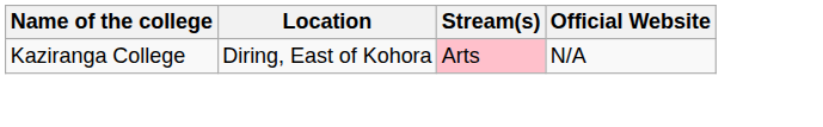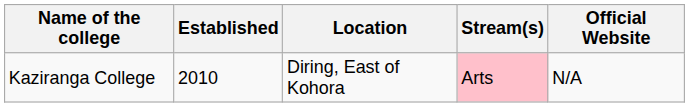+ column: Established | 2010
